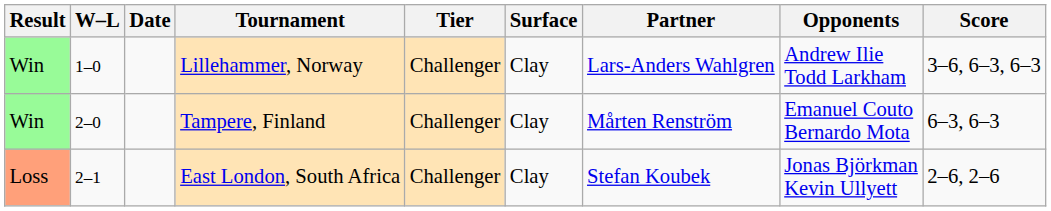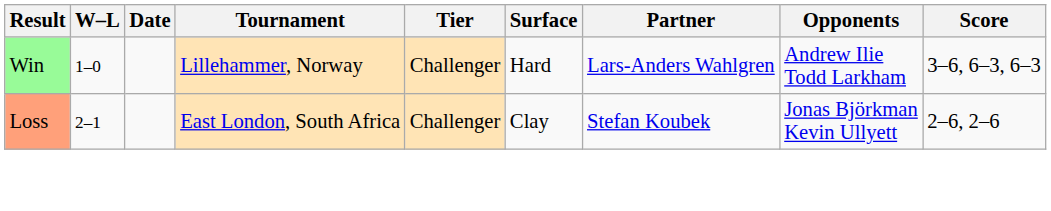Lillehammer, Norway | Surface: Clay -> Hard
- row: Win | 2–0 | Tampere, Finland | Challenger | Clay | Mårten Renström | Emanuel Couto Bernardo Mota | 6–3, 6–3
